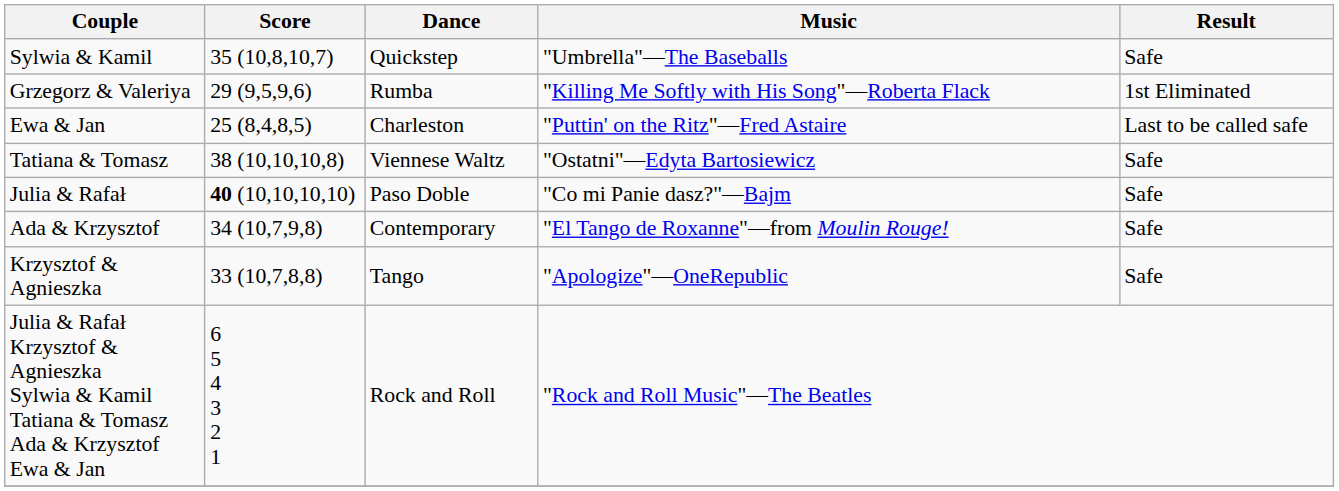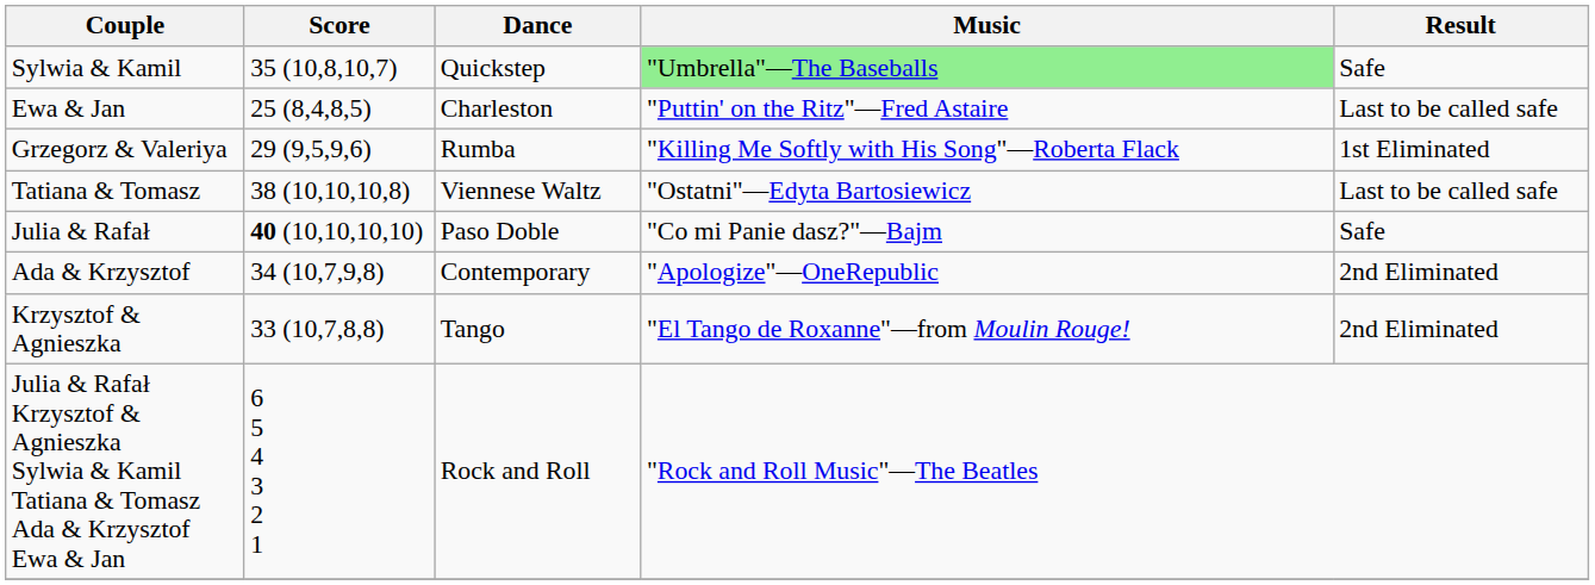Sylwia & Kamil | Music: no background -> lightgreen background
rows swapped: Grzegorz & Valeriya <-> Ewa & Jan
Tatiana & Tomasz | Result: Safe -> Last to be called safe
Ada & Krzysztof | Music: "El Tango de Roxanne"—from Moulin Rouge! -> "Apologize"—OneRepublic
Ada & Krzysztof | Result: Safe -> 2nd Eliminated
Krzysztof & Agnieszka | Music: "Apologize"—OneRepublic -> "El Tango de Roxanne"—from Moulin Rouge!
Krzysztof & Agnieszka | Result: Safe -> 2nd Eliminated
